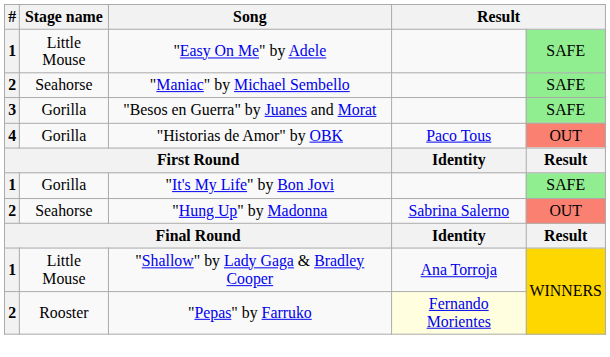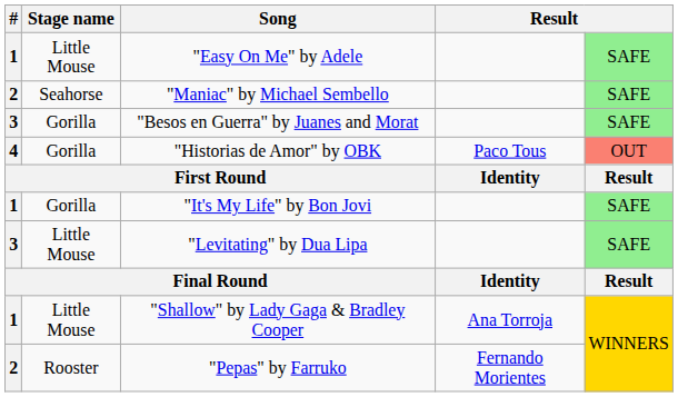- row: 2 | Seahorse | "Hung Up" by Madonna | Sabrina Salerno | OUT
+ row: 3 | Little Mouse | "Levitating" by Dua Lipa | SAFE
"Pepas" by Farruko | column 4: lightyellow background -> no background
